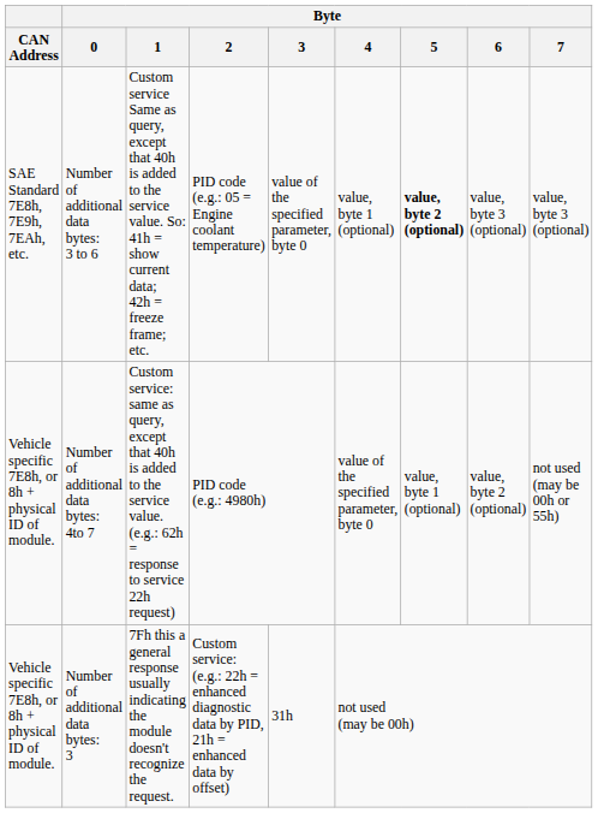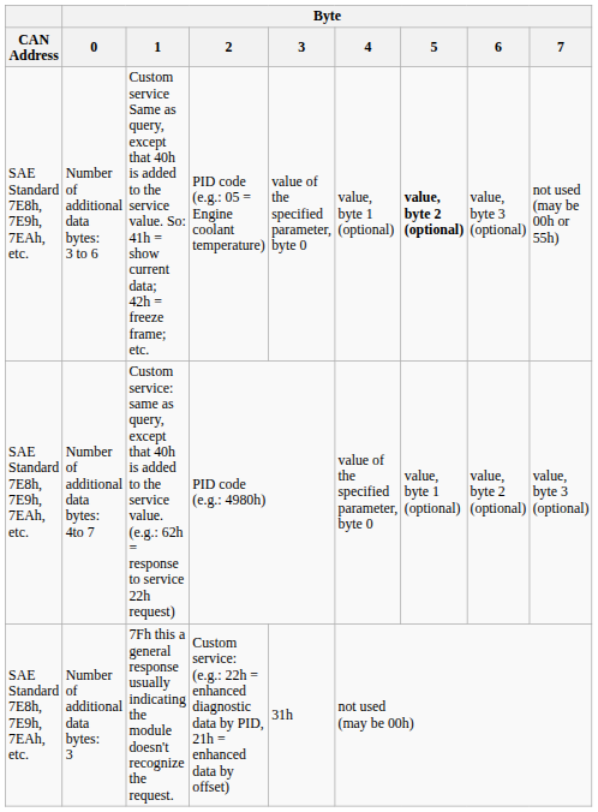Number of additional data bytes: 3 to 6 | Byte / 7: value, byte 3 (optional) -> not used (may be 00h or 55h)
Number of additional data bytes: 4to 7 | CAN Address: Vehicle specific 7E8h, or 8h + physical ID of module. -> SAE Standard 7E8h, 7E9h, 7EAh, etc.
Number of additional data bytes: 4to 7 | Byte / 7: not used (may be 00h or 55h) -> value, byte 3 (optional)
Number of additional data bytes: 3 | CAN Address: Vehicle specific 7E8h, or 8h + physical ID of module. -> SAE Standard 7E8h, 7E9h, 7EAh, etc.
